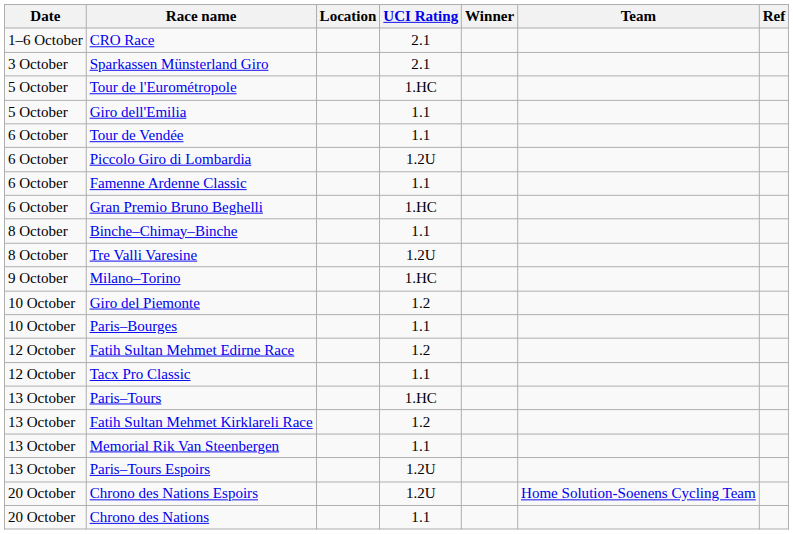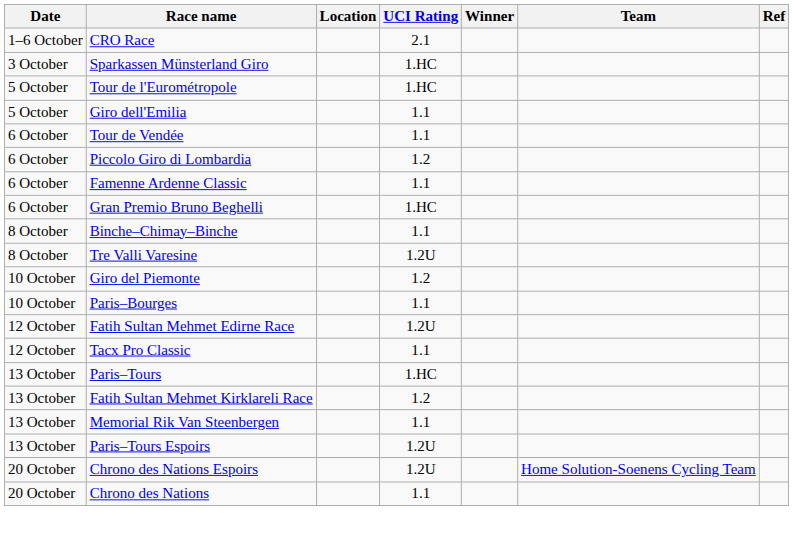Sparkassen Münsterland Giro | UCI Rating: 2.1 -> 1.HC
Piccolo Giro di Lombardia | UCI Rating: 1.2U -> 1.2
- row: 9 October | Milano–Torino | 1.HC
Fatih Sultan Mehmet Edirne Race | UCI Rating: 1.2 -> 1.2U
